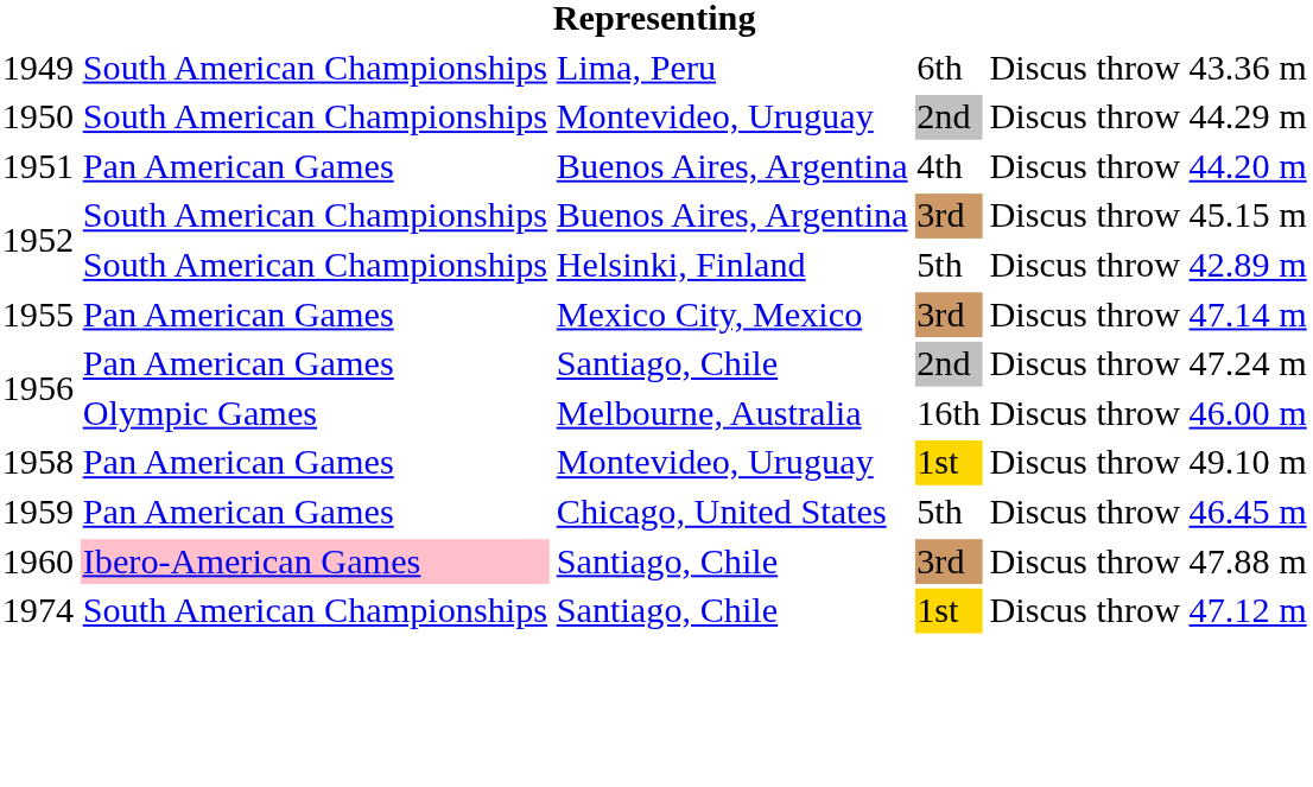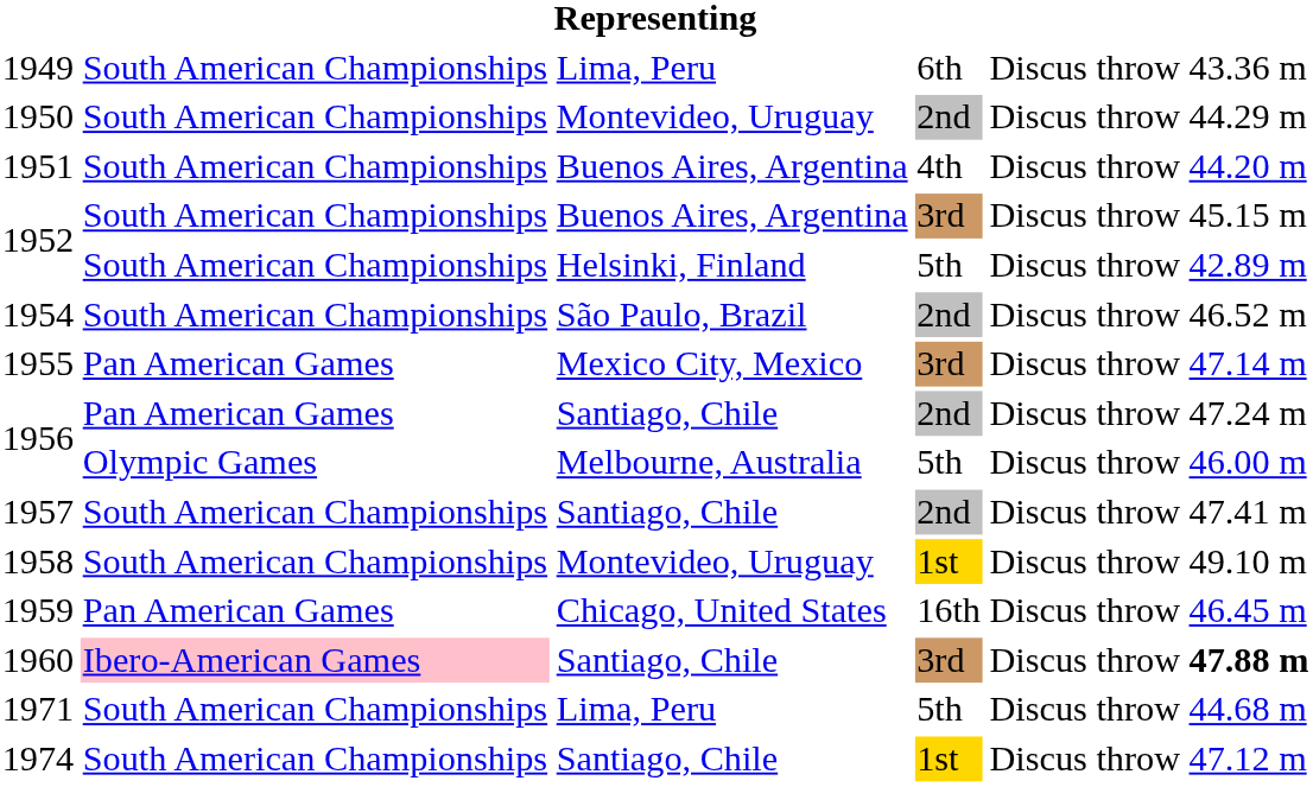1951 | column 2: Pan American Games -> South American Championships
+ row: 1954 | South American Championships | São Paulo, Brazil | 2nd | Discus throw | 46.52 m
1956 / Melbourne, Australia | column 4: 16th -> 5th
+ row: 1957 | South American Championships | Santiago, Chile | 2nd | Discus throw | 47.41 m
1958 | column 2: Pan American Games -> South American Championships
1959 | column 4: 5th -> 16th
1960 | column 6: normal -> bold
+ row: 1971 | South American Championships | Lima, Peru | 5th | Discus throw | 44.68 m
